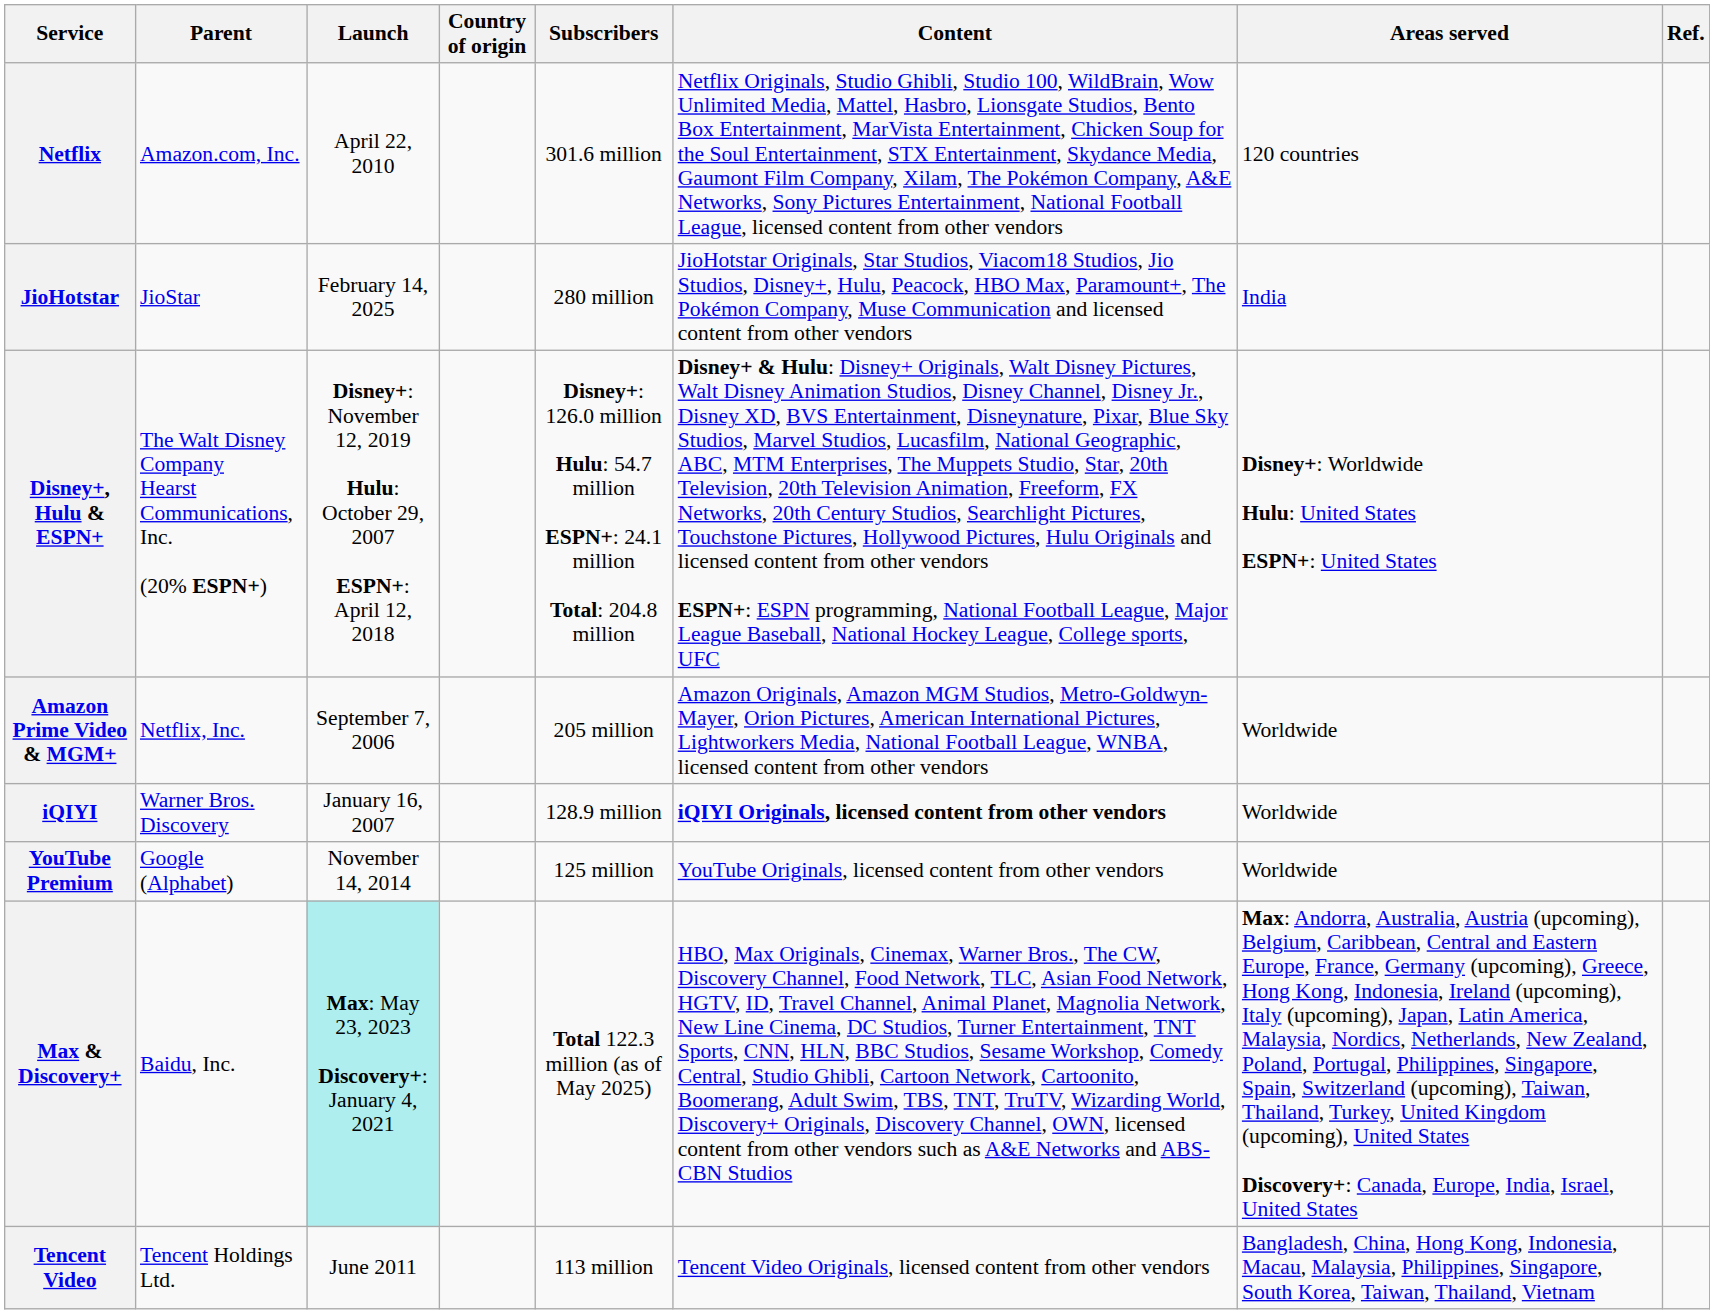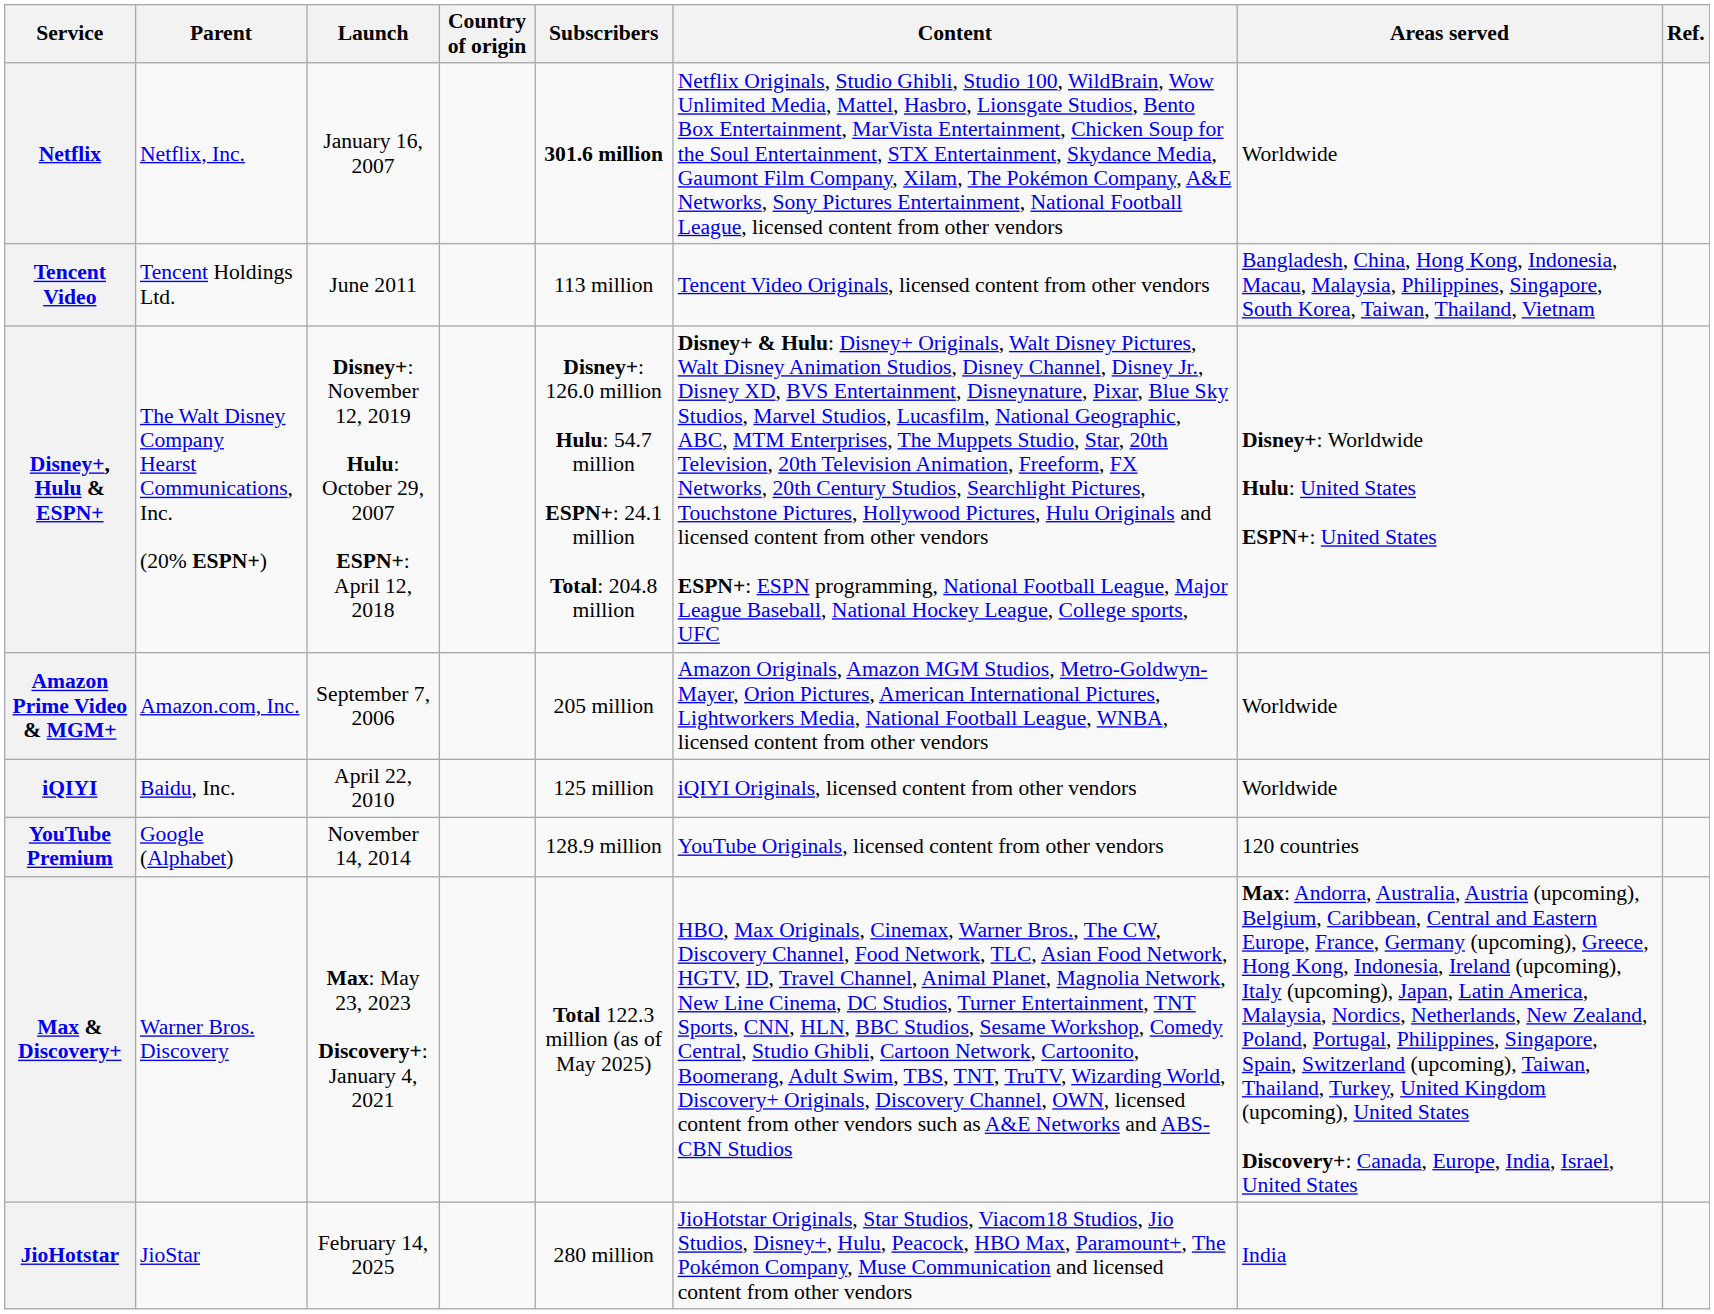Netflix | Parent: Amazon.com, Inc. -> Netflix, Inc.
Netflix | Launch: April 22, 2010 -> January 16, 2007
Netflix | Subscribers: normal -> bold
Netflix | Areas served: 120 countries -> Worldwide
rows swapped: JioHotstar <-> Tencent Video
Amazon Prime Video & MGM+ | Parent: Netflix, Inc. -> Amazon.com, Inc.
iQIYI | Parent: Warner Bros. Discovery -> Baidu, Inc.
iQIYI | Launch: January 16, 2007 -> April 22, 2010
iQIYI | Subscribers: 128.9 million -> 125 million
iQIYI | Content: bold -> normal
YouTube Premium | Subscribers: 125 million -> 128.9 million
YouTube Premium | Areas served: Worldwide -> 120 countries
Max & Discovery+ | Parent: Baidu, Inc. -> Warner Bros. Discovery
Max & Discovery+ | Launch: paleturquoise background -> no background
